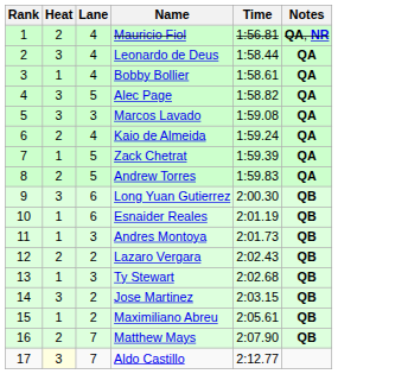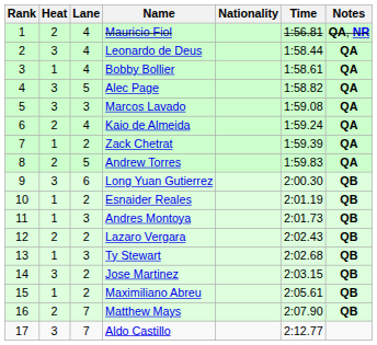+ column: Nationality
Zack Chetrat | Lane: 5 -> 2
Esnaider Reales | Lane: 6 -> 2
Aldo Castillo | Heat: lightyellow background -> no background
